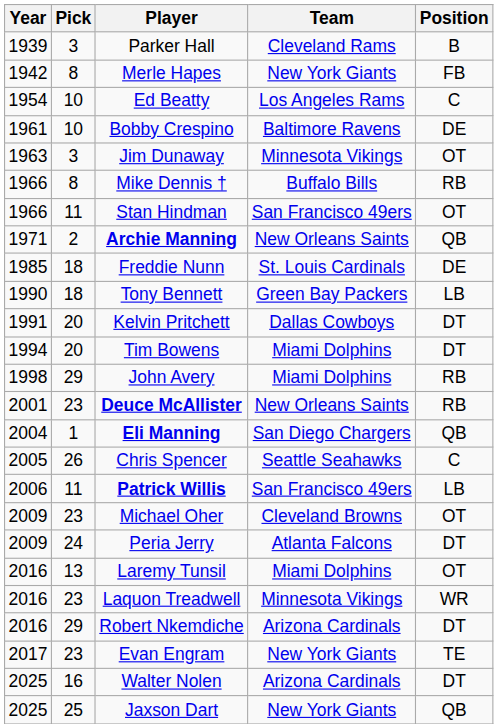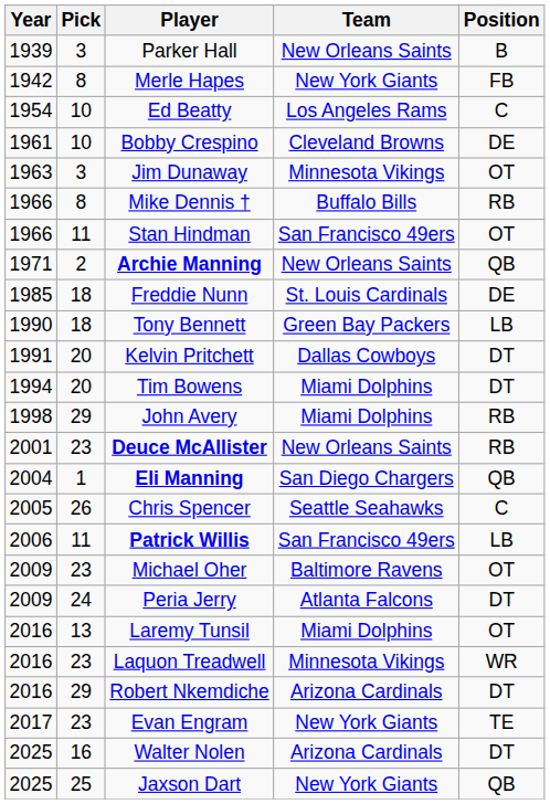Parker Hall | Team: Cleveland Rams -> New Orleans Saints
Bobby Crespino | Team: Baltimore Ravens -> Cleveland Browns
Michael Oher | Team: Cleveland Browns -> Baltimore Ravens
